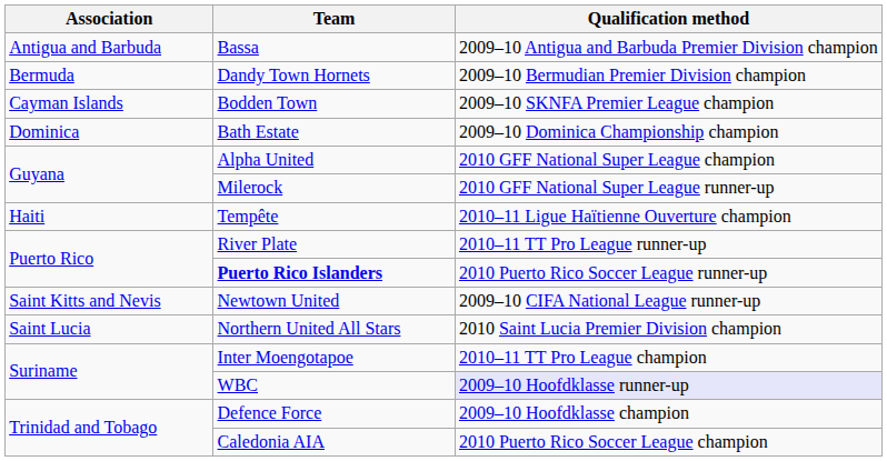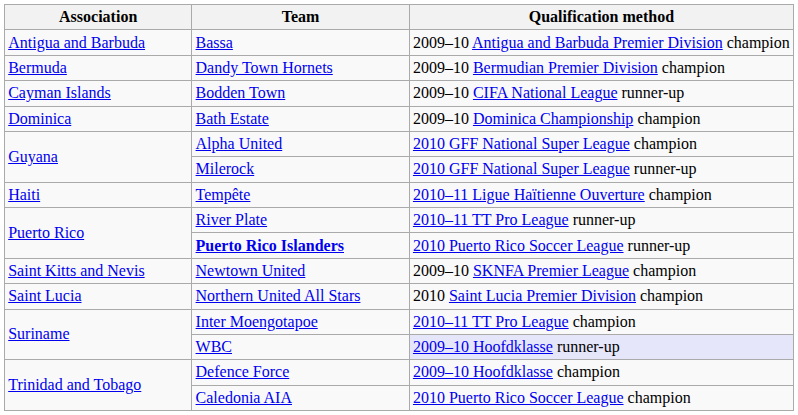Bodden Town | Qualification method: 2009–10 SKNFA Premier League champion -> 2009–10 CIFA National League runner-up
Newtown United | Qualification method: 2009–10 CIFA National League runner-up -> 2009–10 SKNFA Premier League champion
